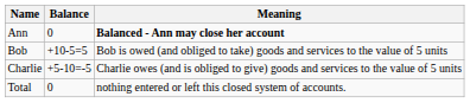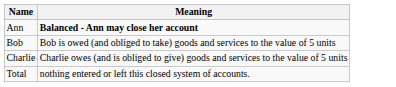- column: Balance | 0 | +10-5=5 | +5-10=-5 | 0
